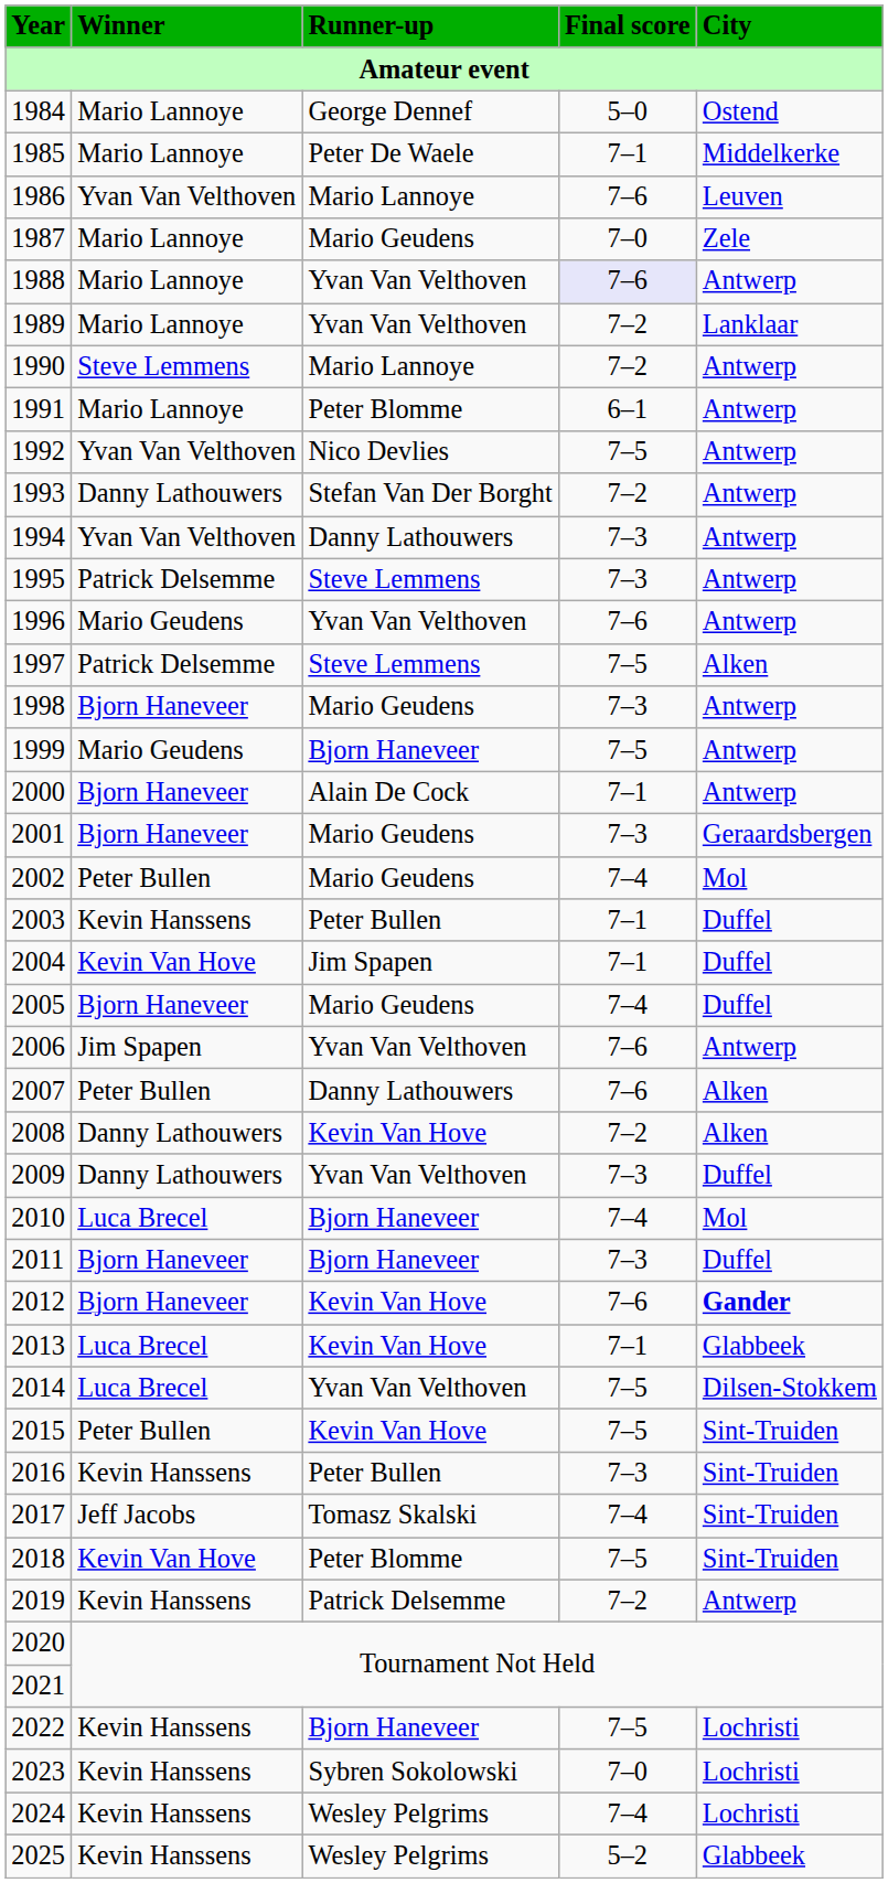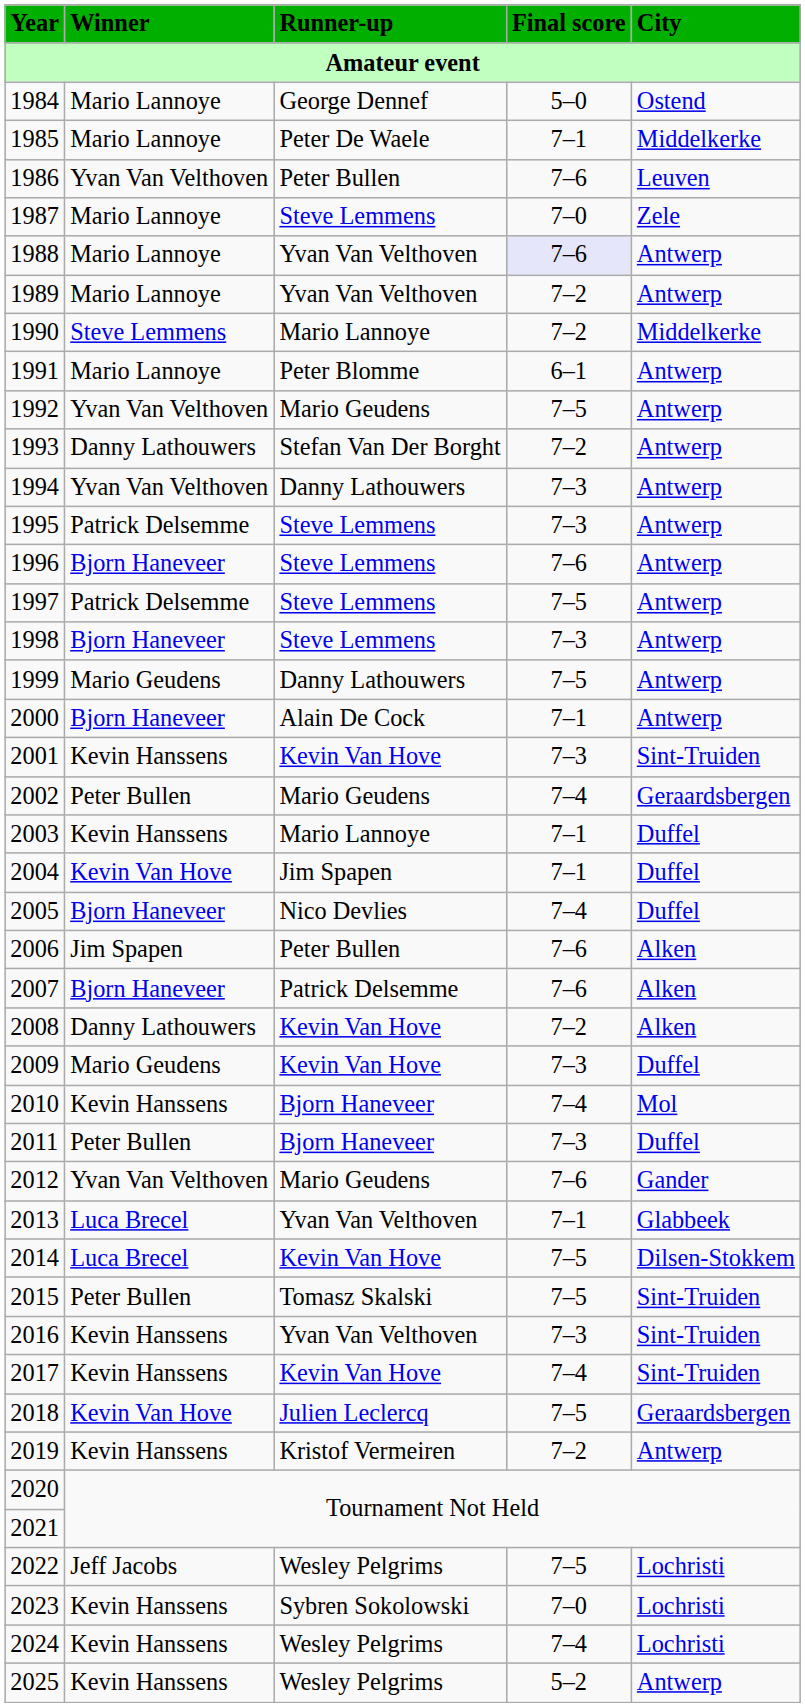1986 | Runner-up: Mario Lannoye -> Peter Bullen
1987 | Runner-up: Mario Geudens -> Steve Lemmens
1989 | City: Lanklaar -> Antwerp
1990 | City: Antwerp -> Middelkerke
1992 | Runner-up: Nico Devlies -> Mario Geudens
1996 | Winner: Mario Geudens -> Bjorn Haneveer
1996 | Runner-up: Yvan Van Velthoven -> Steve Lemmens
1997 | City: Alken -> Antwerp
1998 | Runner-up: Mario Geudens -> Steve Lemmens
1999 | Runner-up: Bjorn Haneveer -> Danny Lathouwers
2001 | Winner: Bjorn Haneveer -> Kevin Hanssens
2001 | Runner-up: Mario Geudens -> Kevin Van Hove
2001 | City: Geraardsbergen -> Sint-Truiden
2002 | City: Mol -> Geraardsbergen
2003 | Runner-up: Peter Bullen -> Mario Lannoye
2005 | Runner-up: Mario Geudens -> Nico Devlies
2006 | Runner-up: Yvan Van Velthoven -> Peter Bullen
2006 | City: Antwerp -> Alken
2007 | Winner: Peter Bullen -> Bjorn Haneveer
2007 | Runner-up: Danny Lathouwers -> Patrick Delsemme
2009 | Winner: Danny Lathouwers -> Mario Geudens
2009 | Runner-up: Yvan Van Velthoven -> Kevin Van Hove
2010 | Winner: Luca Brecel -> Kevin Hanssens
2011 | Winner: Bjorn Haneveer -> Peter Bullen
2012 | Winner: Bjorn Haneveer -> Yvan Van Velthoven
2012 | Runner-up: Kevin Van Hove -> Mario Geudens
2012 | City: bold -> normal
2013 | Runner-up: Kevin Van Hove -> Yvan Van Velthoven
2014 | Runner-up: Yvan Van Velthoven -> Kevin Van Hove
2015 | Runner-up: Kevin Van Hove -> Tomasz Skalski
2016 | Runner-up: Peter Bullen -> Yvan Van Velthoven
2017 | Winner: Jeff Jacobs -> Kevin Hanssens
2017 | Runner-up: Tomasz Skalski -> Kevin Van Hove
2018 | Runner-up: Peter Blomme -> Julien Leclercq
2018 | City: Sint-Truiden -> Geraardsbergen
2019 | Runner-up: Patrick Delsemme -> Kristof Vermeiren
2022 | Winner: Kevin Hanssens -> Jeff Jacobs
2022 | Runner-up: Bjorn Haneveer -> Wesley Pelgrims
2025 | City: Glabbeek -> Antwerp
